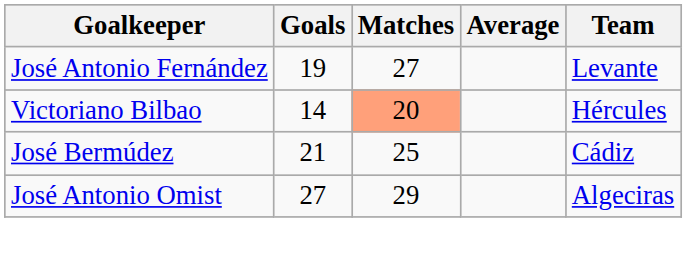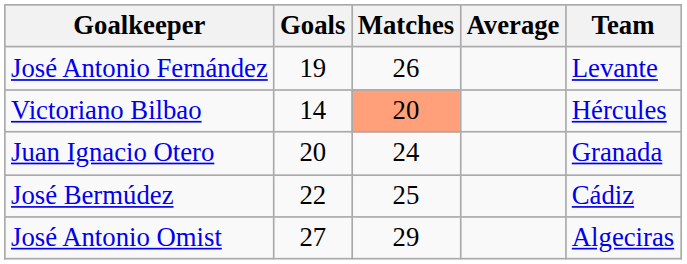José Antonio Fernández | Matches: 27 -> 26
+ row: Juan Ignacio Otero | 20 | 24 | Granada
José Bermúdez | Goals: 21 -> 22
